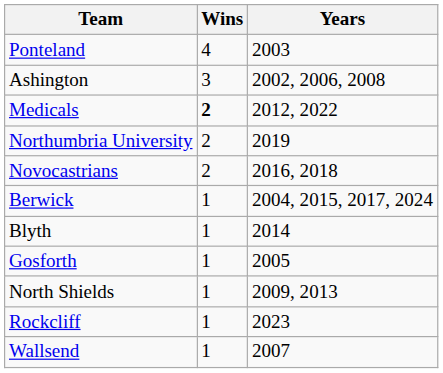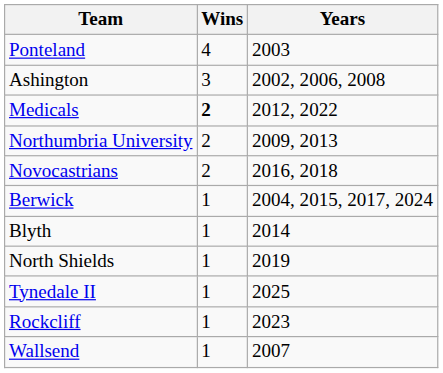Northumbria University | Years: 2019 -> 2009, 2013
- row: Gosforth | 1 | 2005
North Shields | Years: 2009, 2013 -> 2019
+ row: Tynedale II | 1 | 2025
